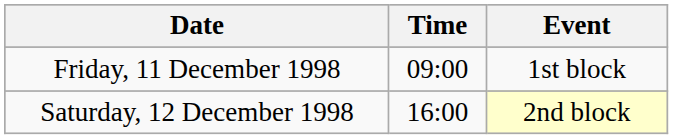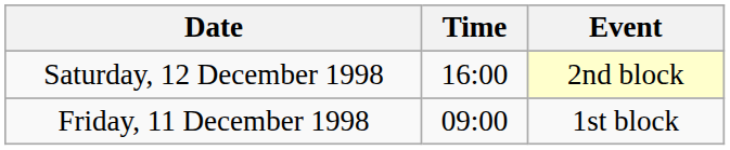rows swapped: Friday, 11 December 1998 <-> Saturday, 12 December 1998
